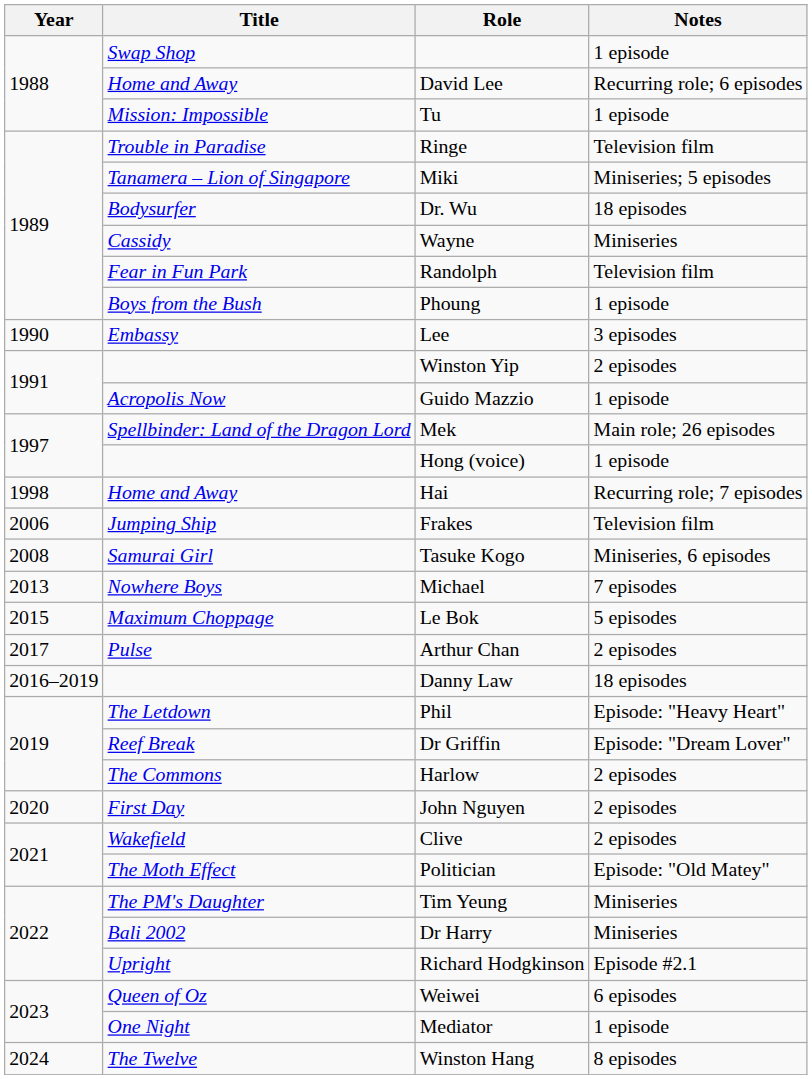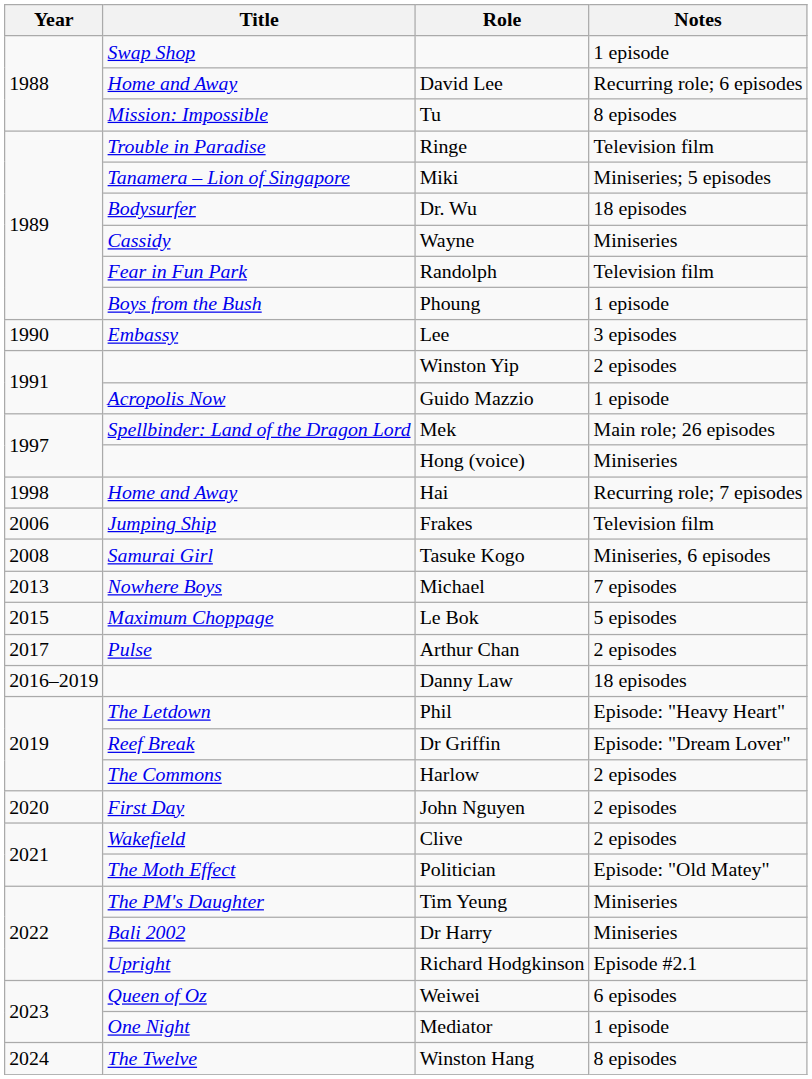Tu | Notes: 1 episode -> 8 episodes
Hong (voice) | Notes: 1 episode -> Miniseries
